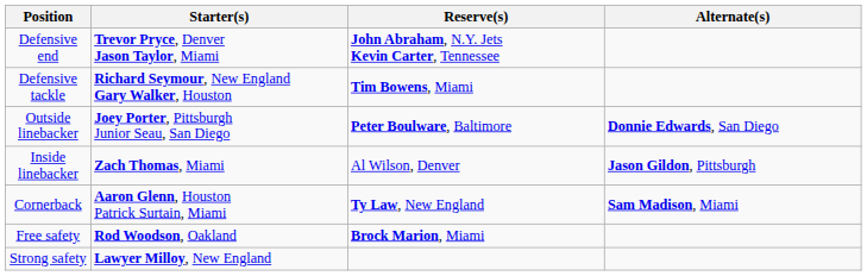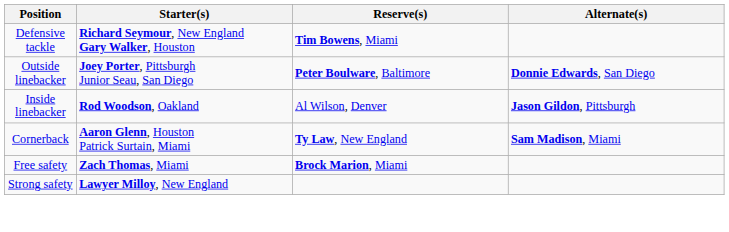- row: Defensive end | Trevor Pryce, Denver Jason Taylor, Miami | John Abraham, N.Y. Jets Kevin Carter, Tennessee
Inside linebacker | Starter(s): Zach Thomas, Miami -> Rod Woodson, Oakland
Free safety | Starter(s): Rod Woodson, Oakland -> Zach Thomas, Miami
